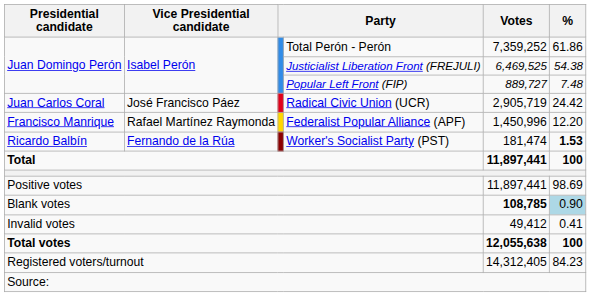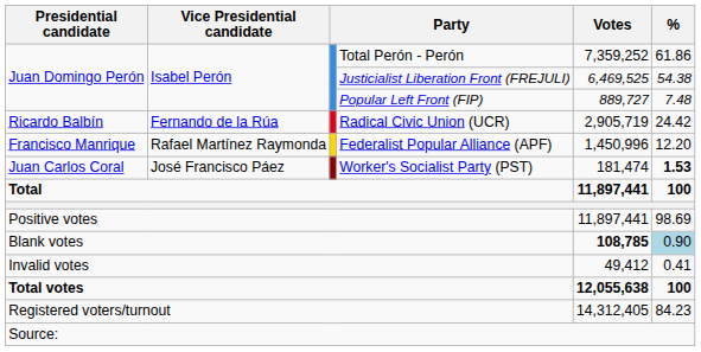Radical Civic Union (UCR) | Presidential candidate: Juan Carlos Coral -> Ricardo Balbín
Radical Civic Union (UCR) | Vice Presidential candidate: José Francisco Páez -> Fernando de la Rúa
Worker's Socialist Party (PST) | Presidential candidate: Ricardo Balbín -> Juan Carlos Coral
Worker's Socialist Party (PST) | Vice Presidential candidate: Fernando de la Rúa -> José Francisco Páez
